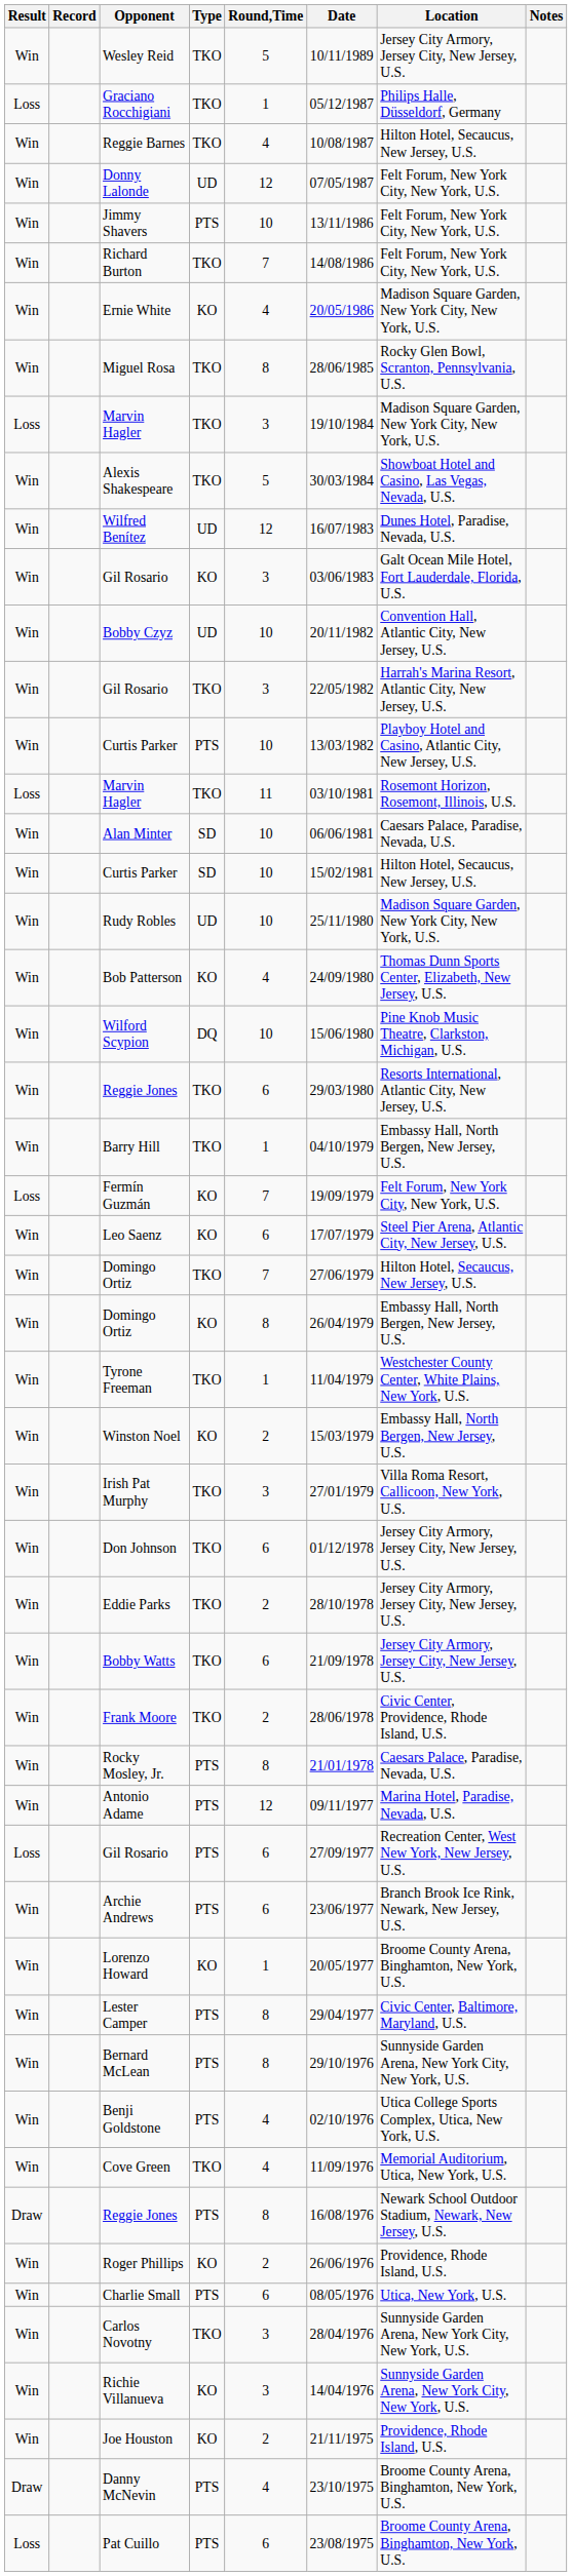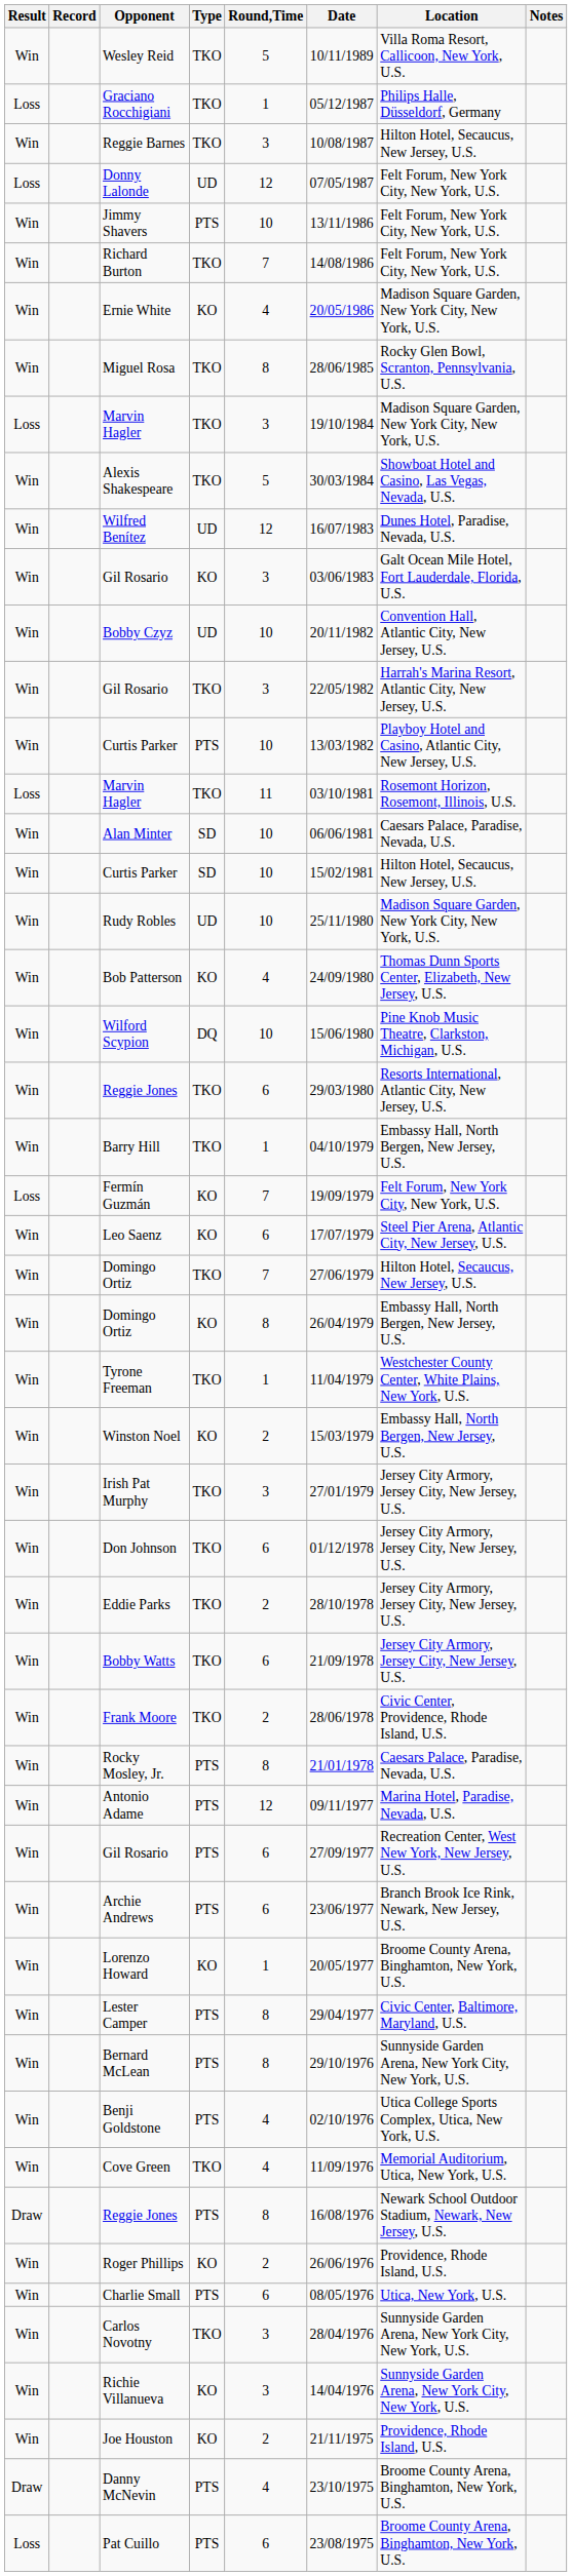Wesley Reid | Location: Jersey City Armory, Jersey City, New Jersey, U.S. -> Villa Roma Resort, Callicoon, New York, U.S.
Reggie Barnes | Round,Time: 4 -> 3
Donny Lalonde | Result: Win -> Loss
Irish Pat Murphy | Location: Villa Roma Resort, Callicoon, New York, U.S. -> Jersey City Armory, Jersey City, New Jersey, U.S.
Gil Rosario / PTS | Result: Loss -> Win
